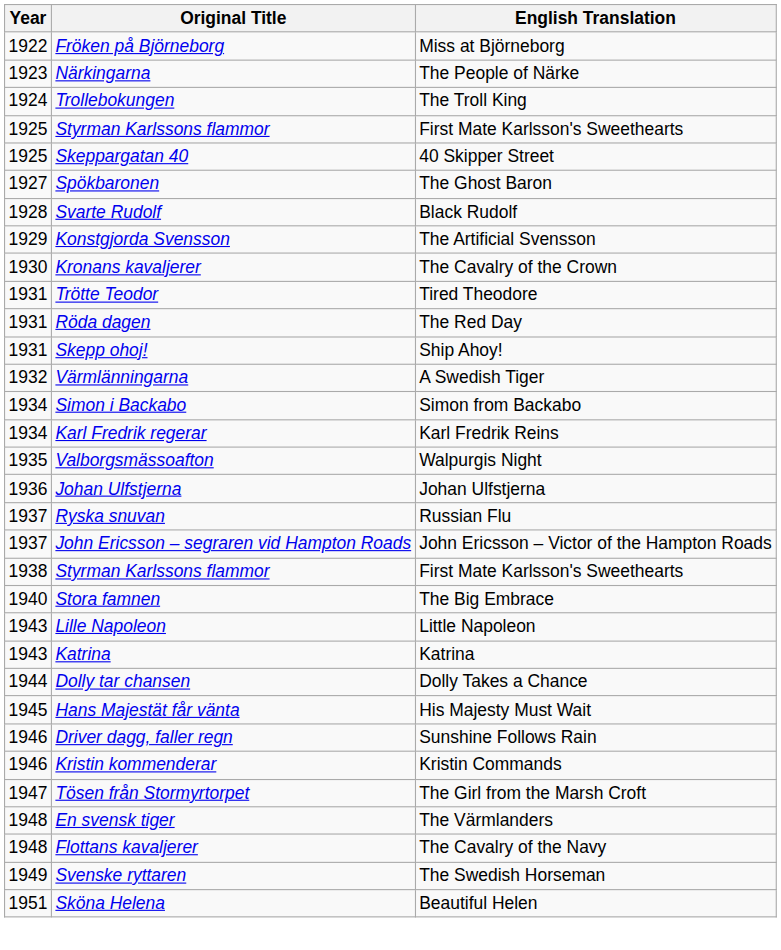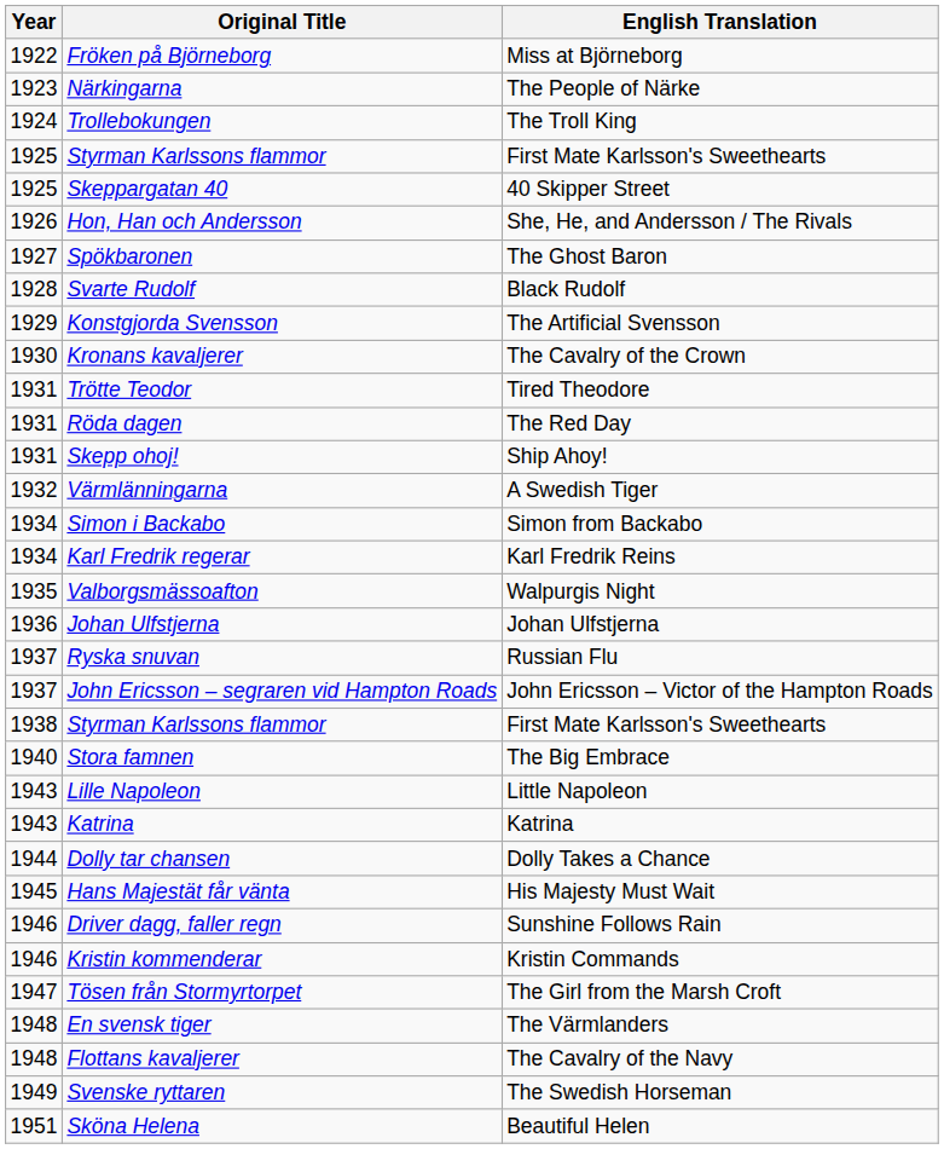+ row: 1926 | Hon, Han och Andersson | She, He, and Andersson / The Rivals
